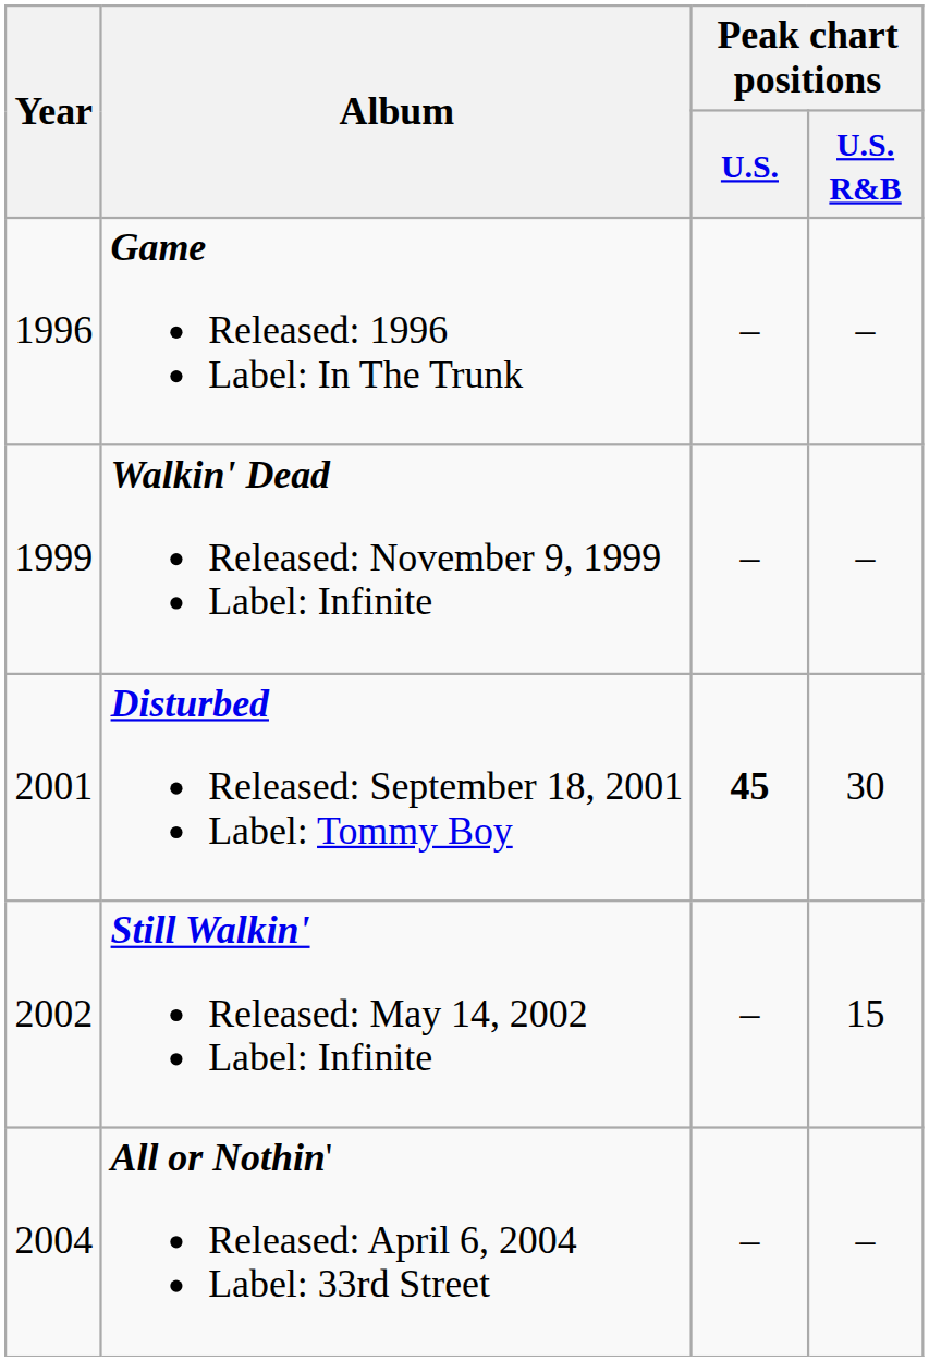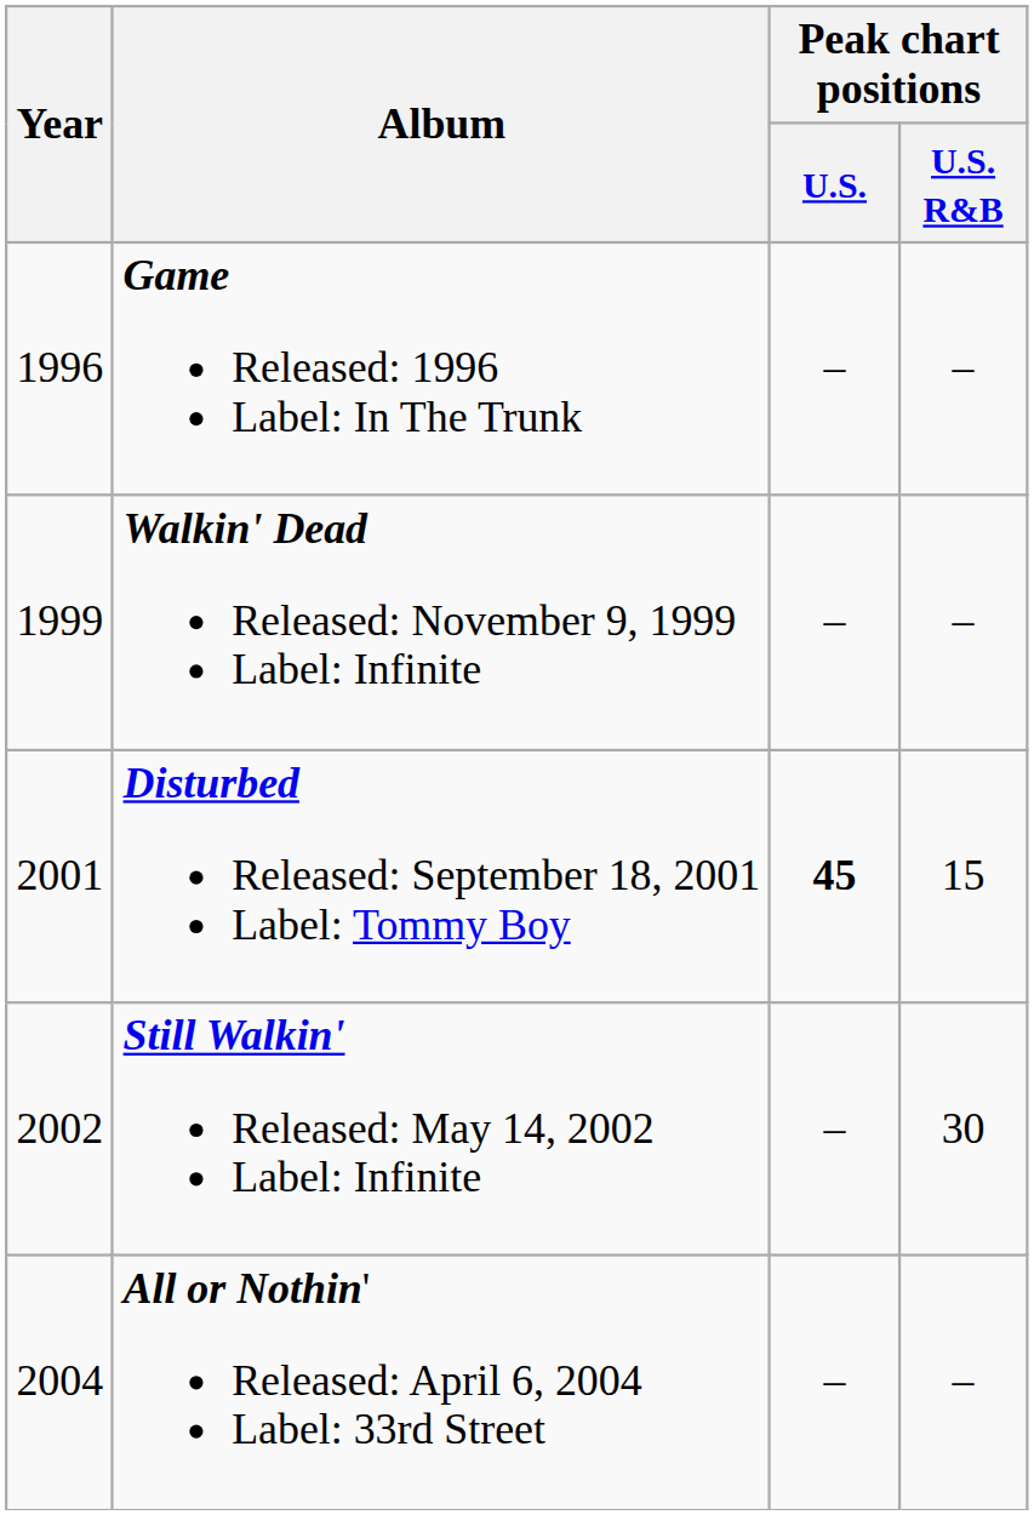Disturbed Released: September 18, 2001 Label: Tommy Boy | Peak chart positions / U.S. R&B: 30 -> 15
Still Walkin' Released: May 14, 2002 Label: Infinite | Peak chart positions / U.S. R&B: 15 -> 30
